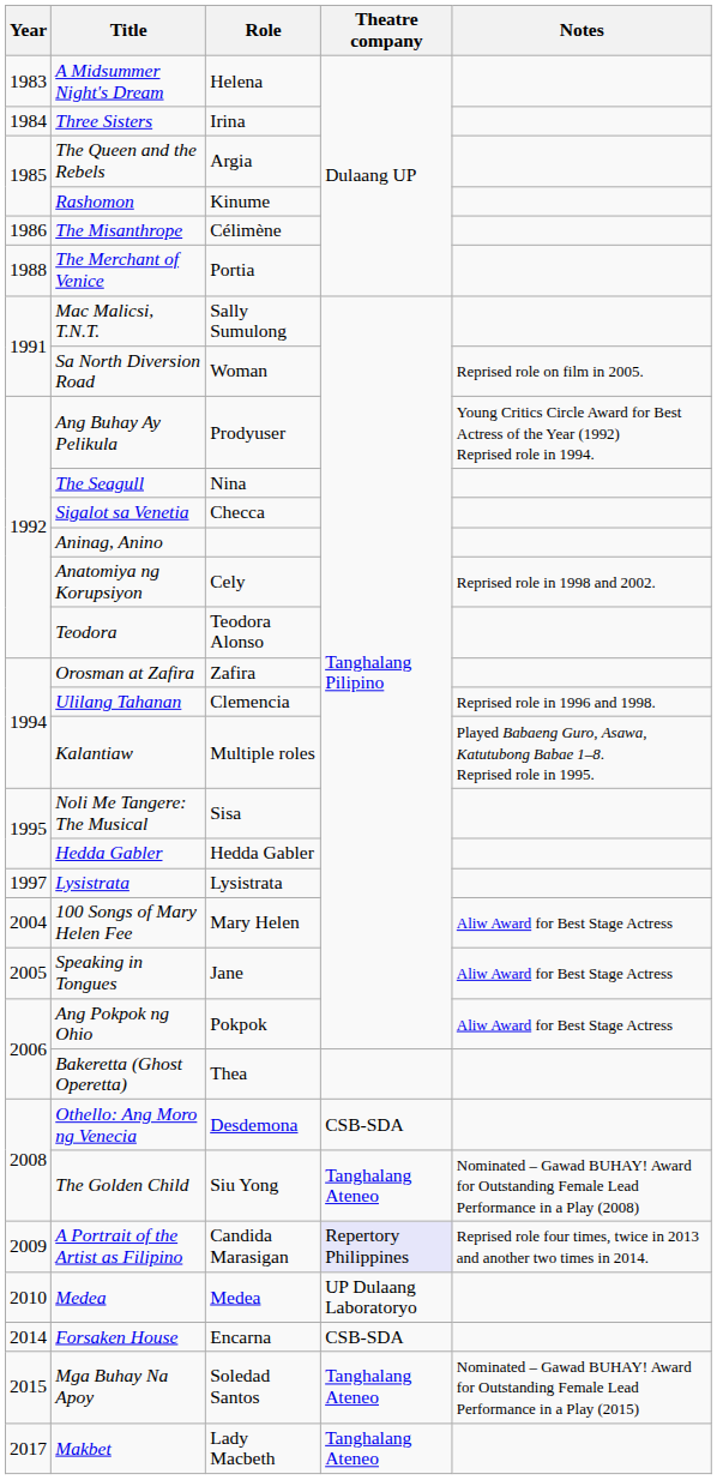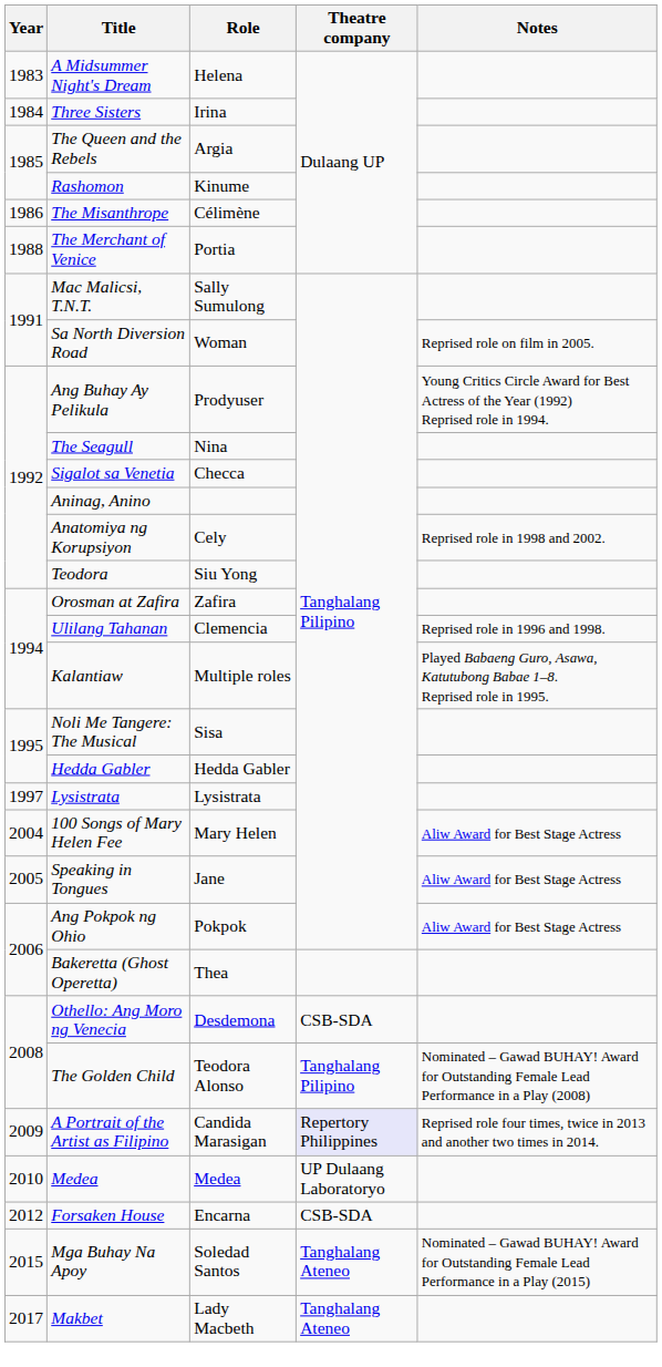Teodora | Role: Teodora Alonso -> Siu Yong
The Golden Child | Role: Siu Yong -> Teodora Alonso
The Golden Child | Theatre company: Tanghalang Ateneo -> Tanghalang Pilipino
Forsaken House | Year: 2014 -> 2012
